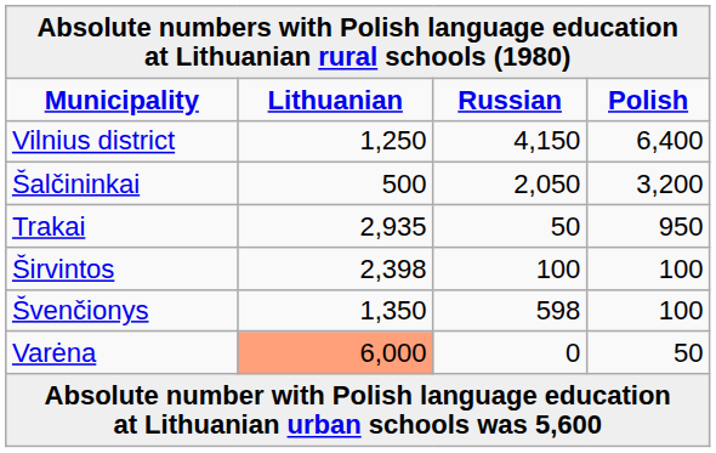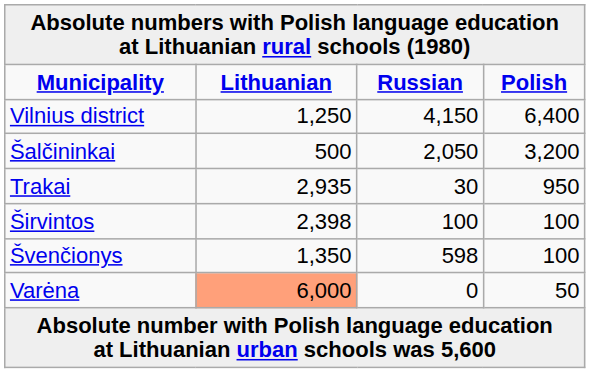Trakai | Russian: 50 -> 30
